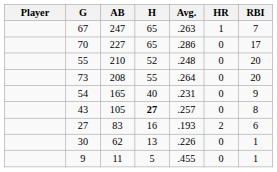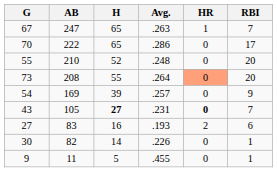- column: Player
70 | AB: 227 -> 222
73 | HR: no background -> lightsalmon background
54 | AB: 165 -> 169
54 | H: 40 -> 39
54 | Avg.: .231 -> .257
43 | Avg.: .257 -> .231
43 | HR: normal -> bold
43 | RBI: 8 -> 7
30 | AB: 62 -> 82
30 | H: 13 -> 14
